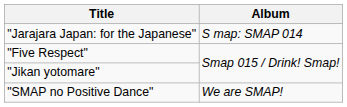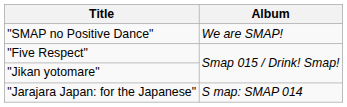rows swapped: "Jarajara Japan: for the Japanese" <-> "SMAP no Positive Dance"
